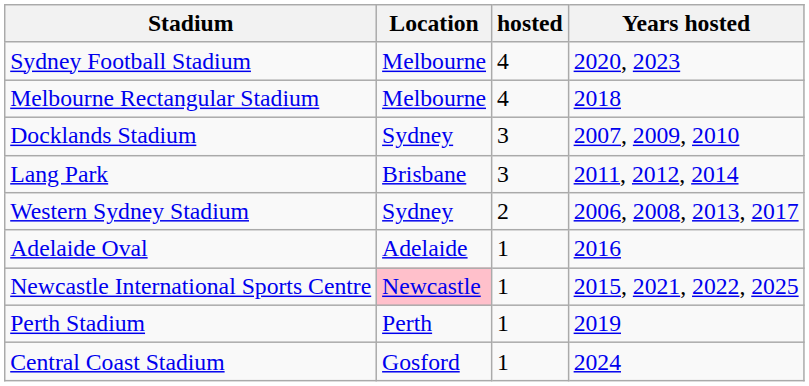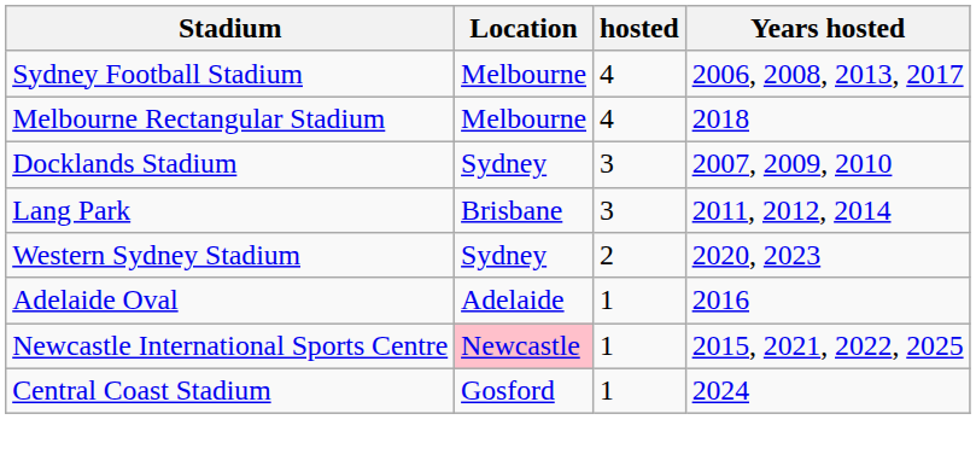Sydney Football Stadium | Years hosted: 2020, 2023 -> 2006, 2008, 2013, 2017
Western Sydney Stadium | Years hosted: 2006, 2008, 2013, 2017 -> 2020, 2023
- row: Perth Stadium | Perth | 1 | 2019
